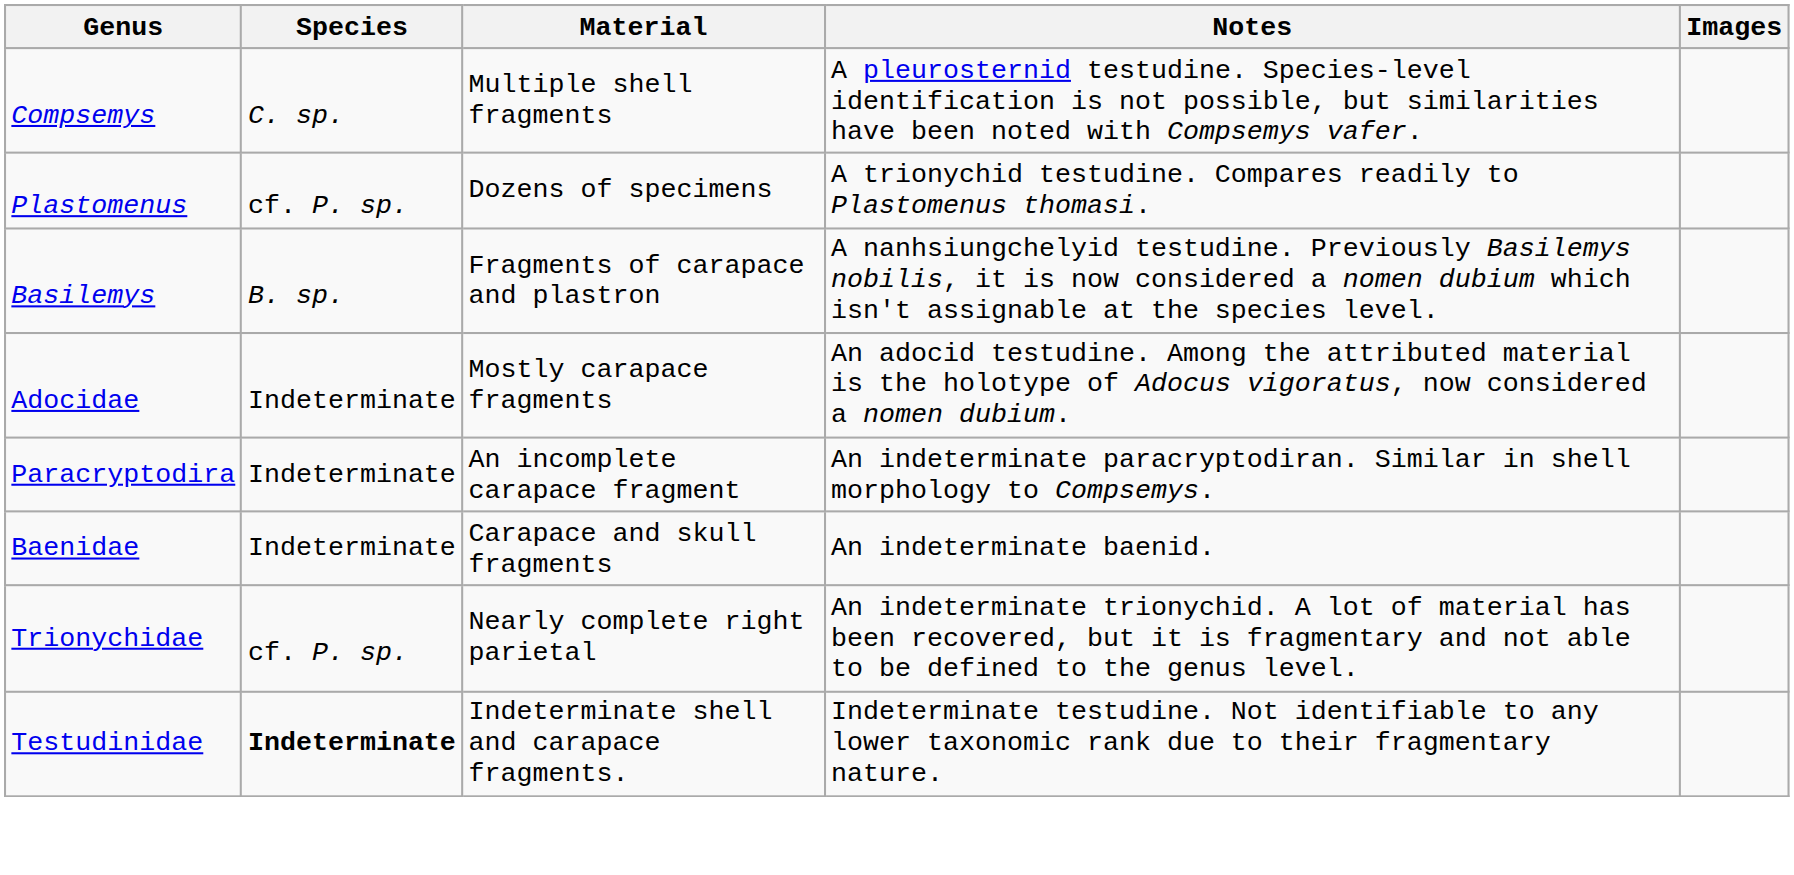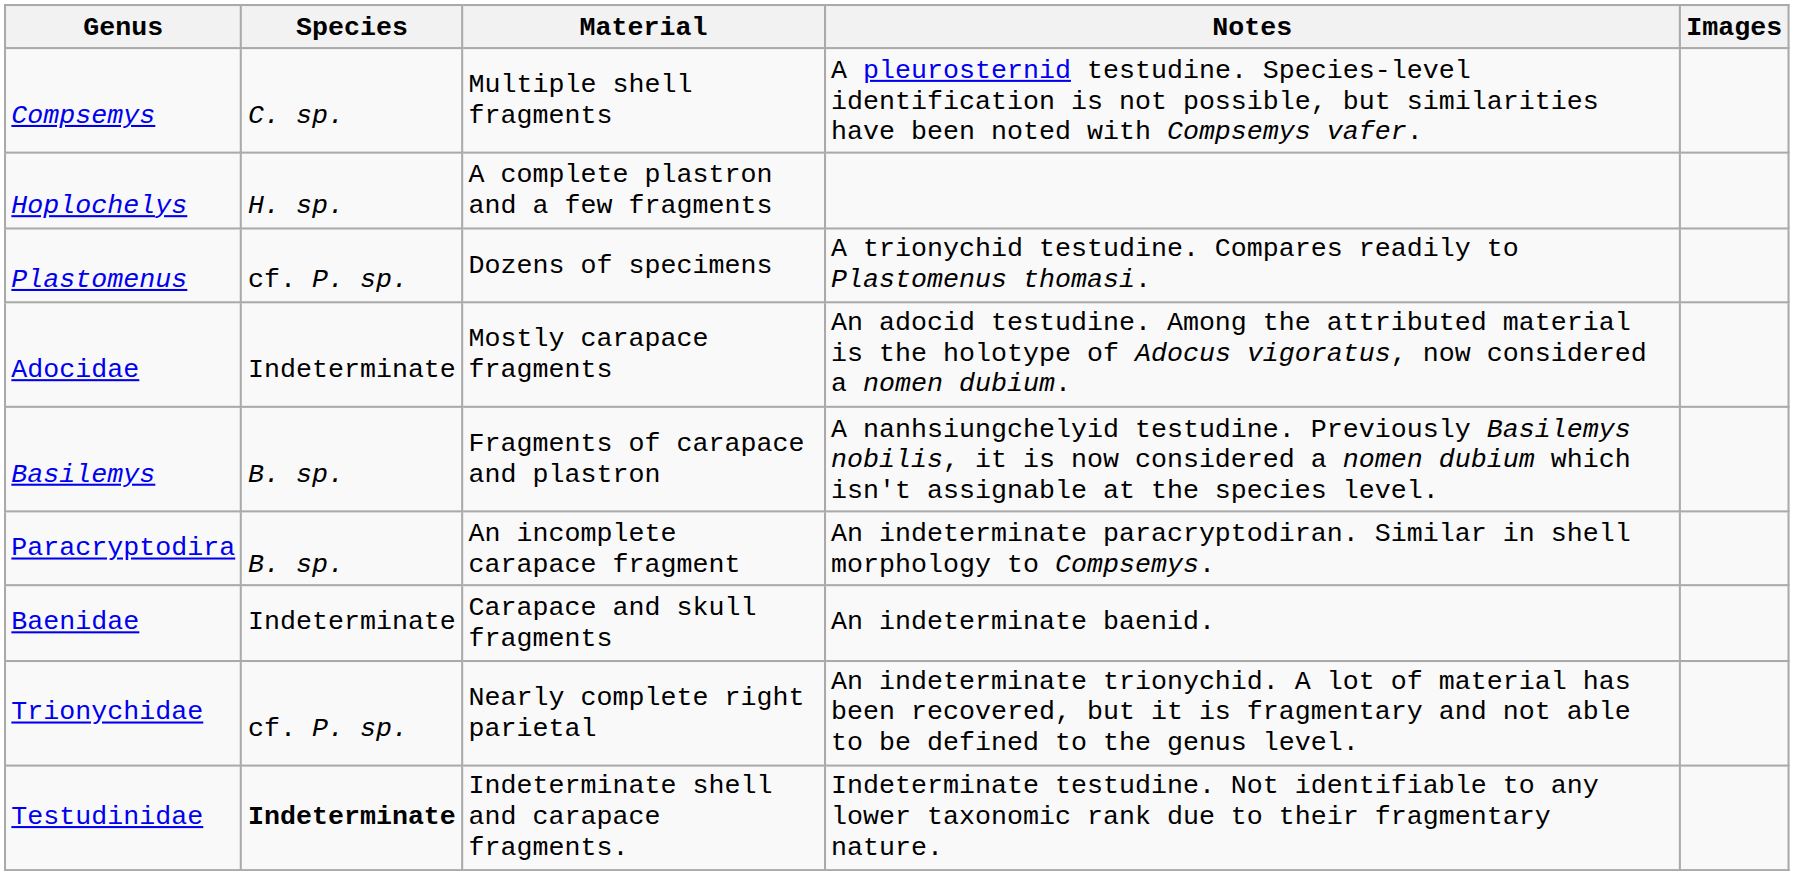+ row: Hoplochelys | H. sp. | A complete plastron and a few fragments
rows swapped: Adocidae <-> Basilemys
Paracryptodira | Species: Indeterminate -> B. sp.
